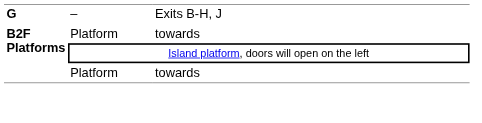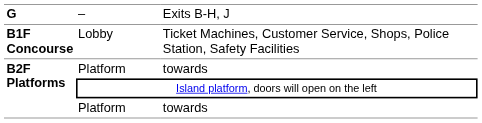+ row: B1F Concourse | Lobby | Ticket Machines, Customer Service, Shops, Police Station, Safety Facilities
